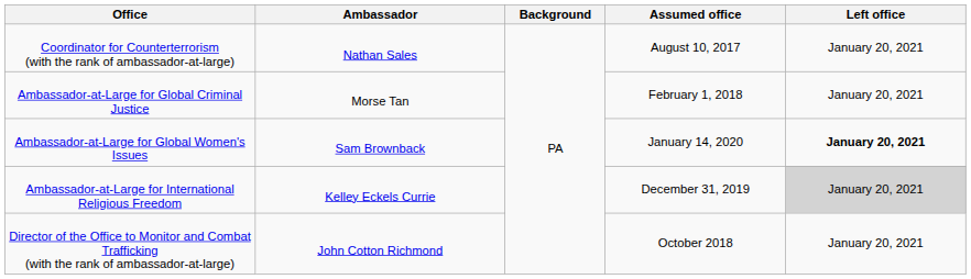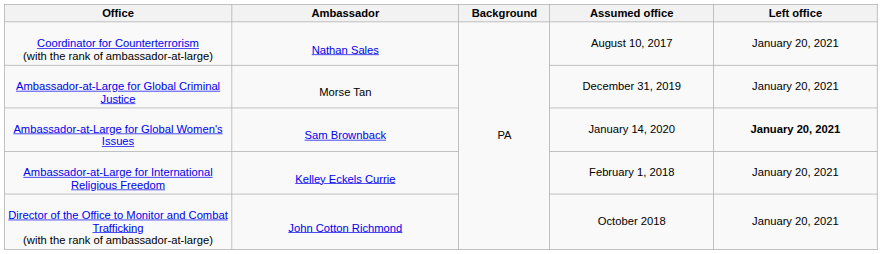Ambassador-at-Large for Global Criminal Justice | Assumed office: February 1, 2018 -> December 31, 2019
Ambassador-at-Large for International Religious Freedom | Assumed office: December 31, 2019 -> February 1, 2018
Ambassador-at-Large for International Religious Freedom | Left office: lightgrey background -> no background
